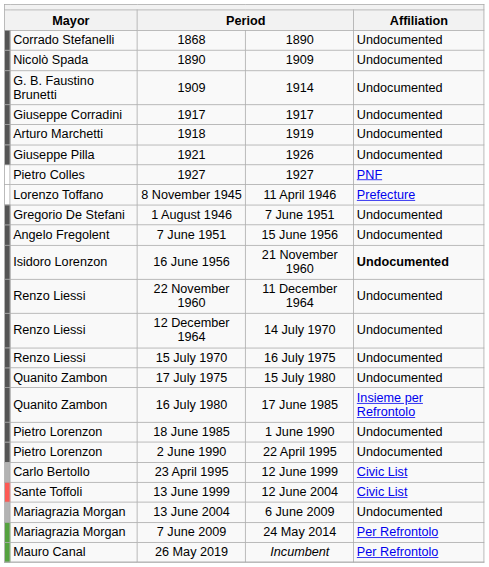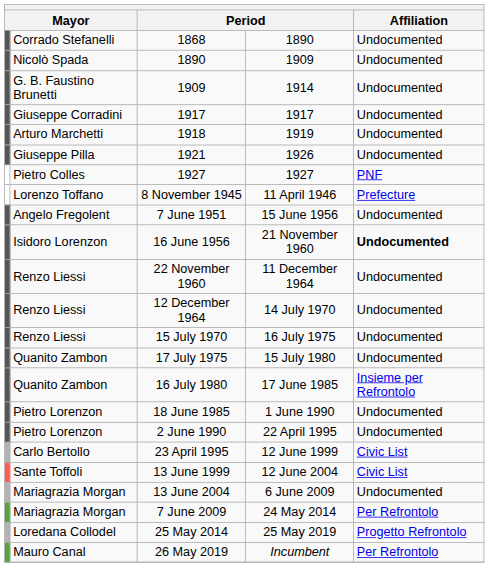- row: Gregorio De Stefani | 1 August 1946 | 7 June 1951 | Undocumented
+ row: Loredana Collodel | 25 May 2014 | 25 May 2019 | Progetto Refrontolo
